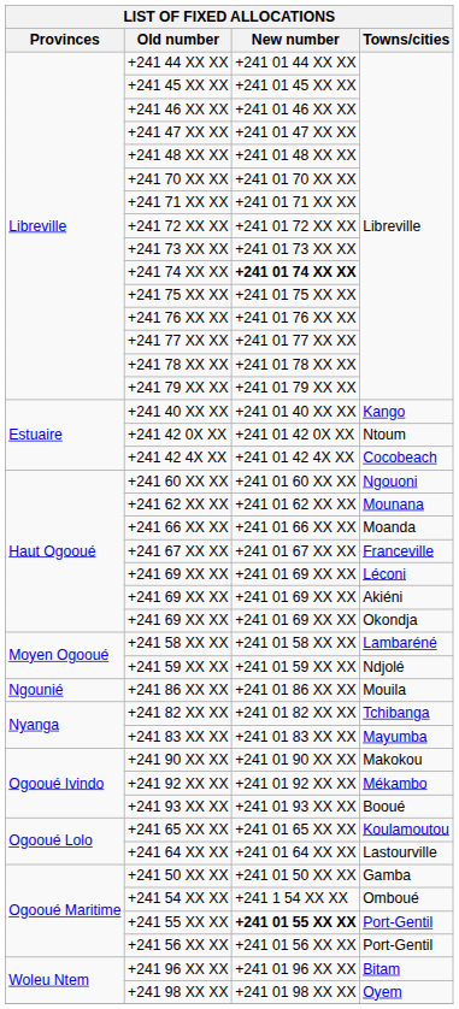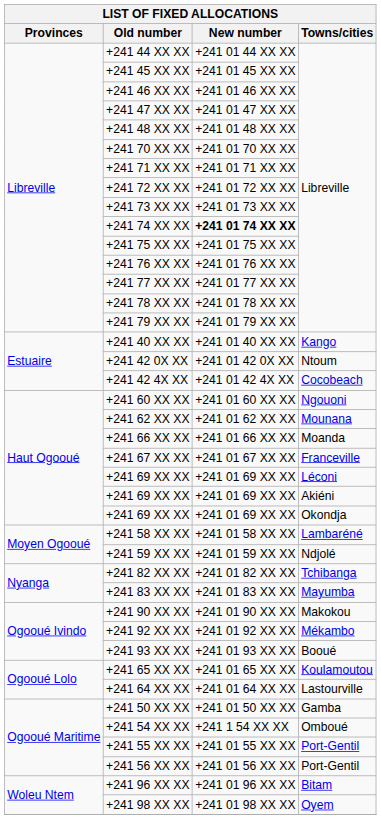- row: Ngounié | +241 86 XX XX | +241 01 86 XX XX | Mouila
+241 55 XX XX | New number: bold -> normal
